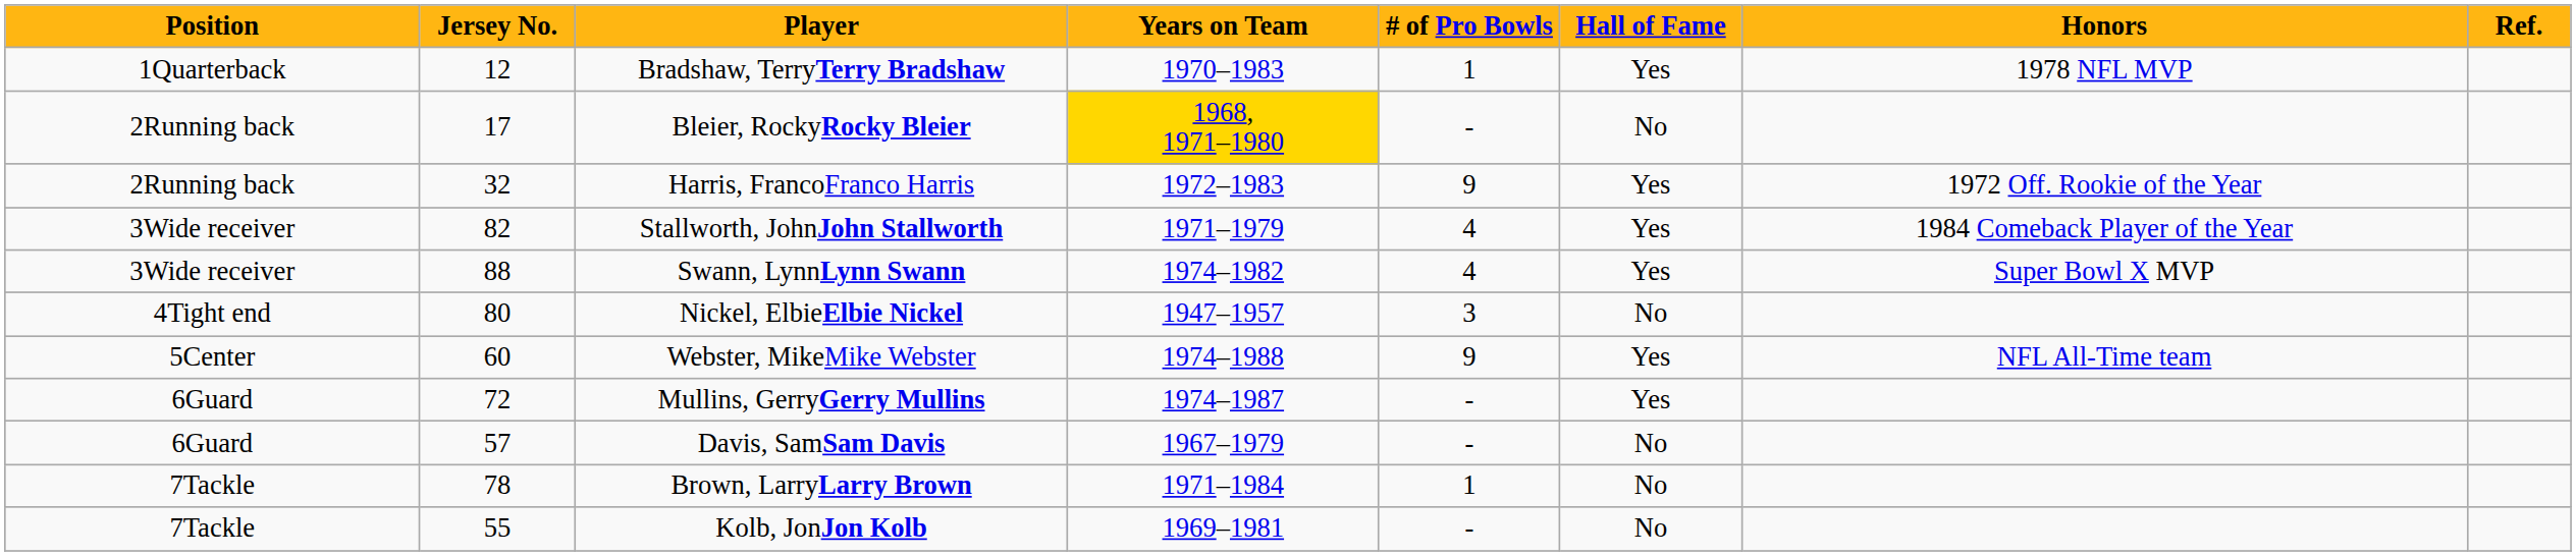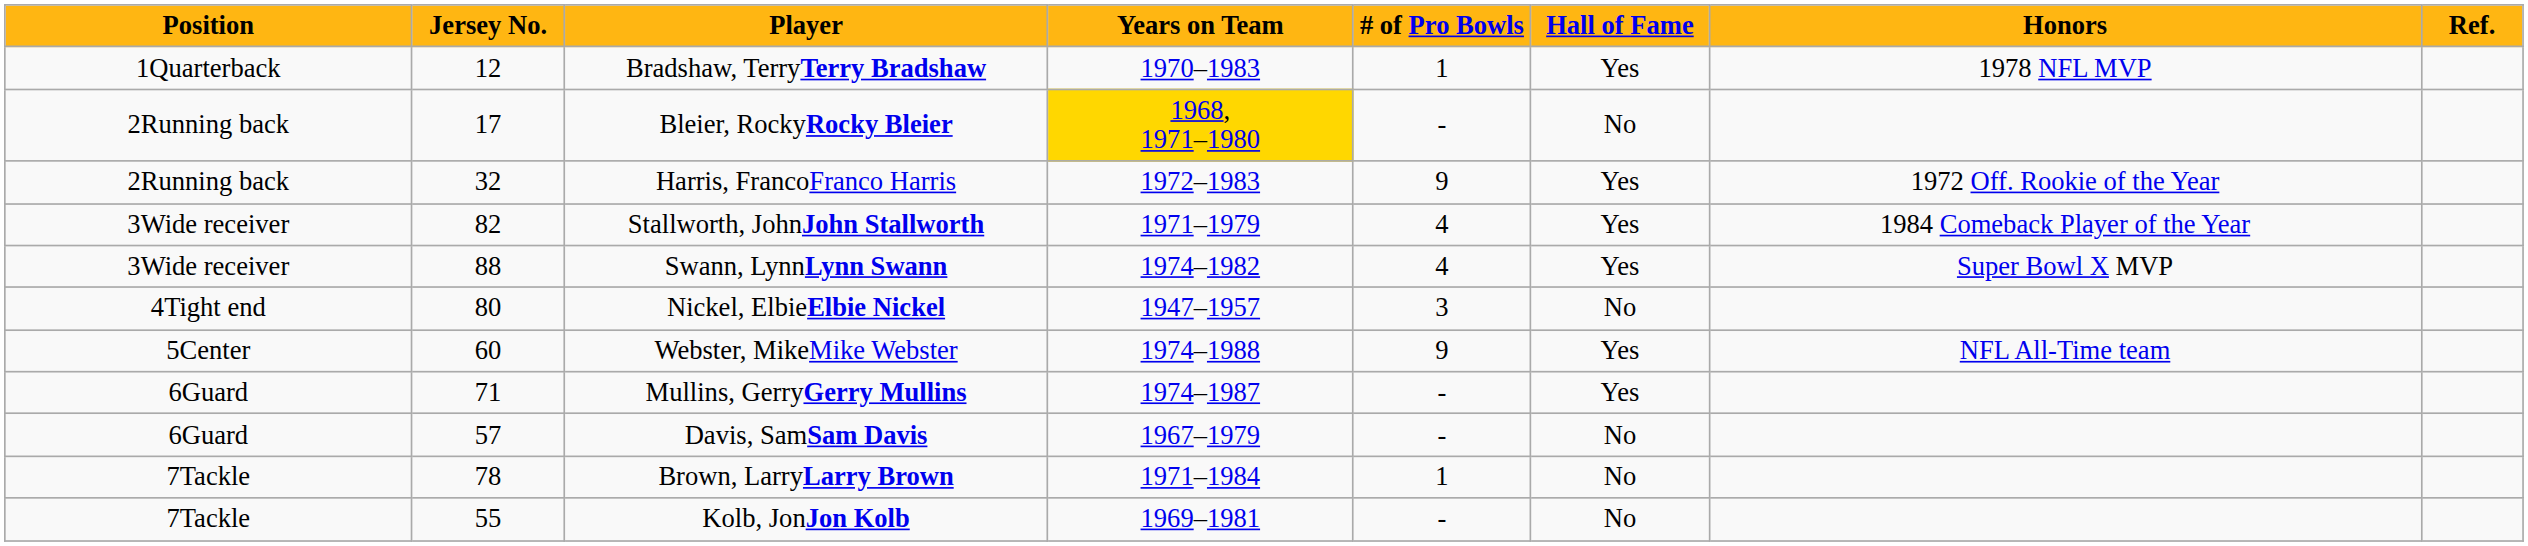Mullins, GerryGerry Mullins | Jersey No.: 72 -> 71
